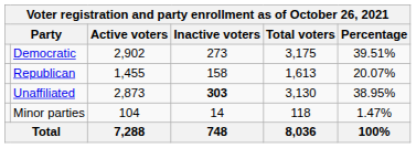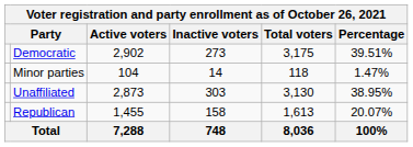rows swapped: Republican <-> Minor parties
Unaffiliated | Inactive voters: bold -> normal
